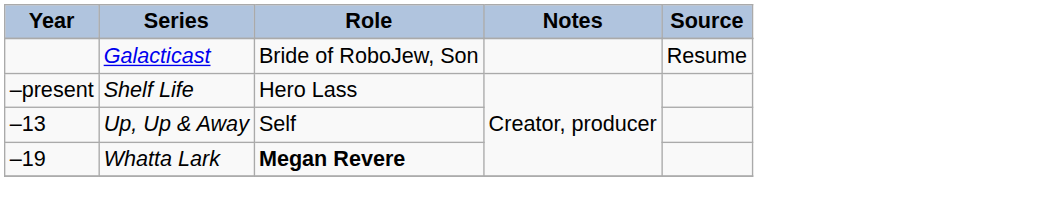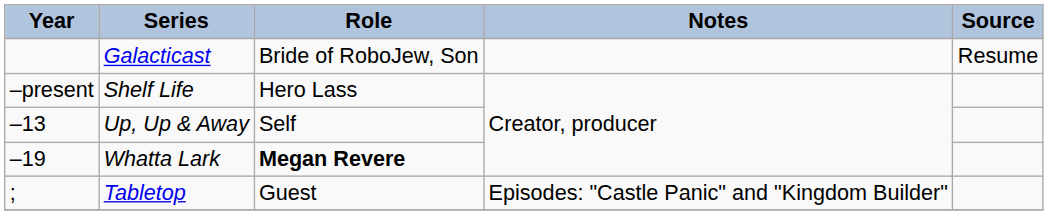+ row: ; | Tabletop | Guest | Episodes: "Castle Panic" and "Kingdom Builder"
